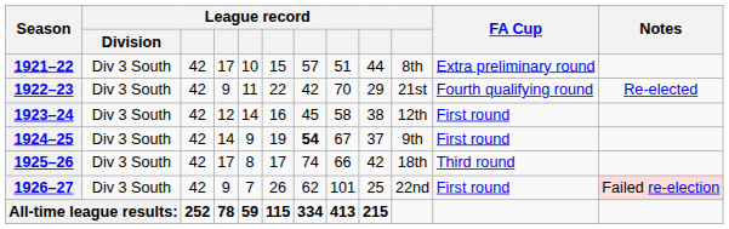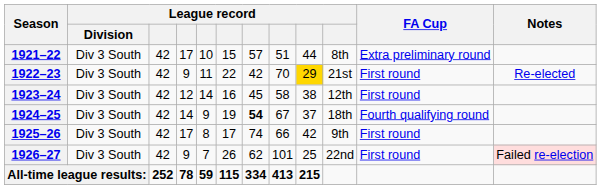1922–23 | column 9: no background -> gold background
1922–23 | FA Cup: Fourth qualifying round -> First round
1924–25 | column 10: 9th -> 18th
1924–25 | FA Cup: First round -> Fourth qualifying round
1925–26 | column 10: 18th -> 9th
1925–26 | FA Cup: Third round -> First round
